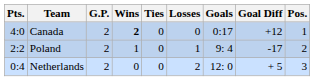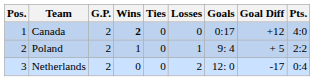columns swapped: Pos. <-> Pts.
Poland | Goal Diff: -17 -> + 5
Netherlands | Goal Diff: + 5 -> -17
